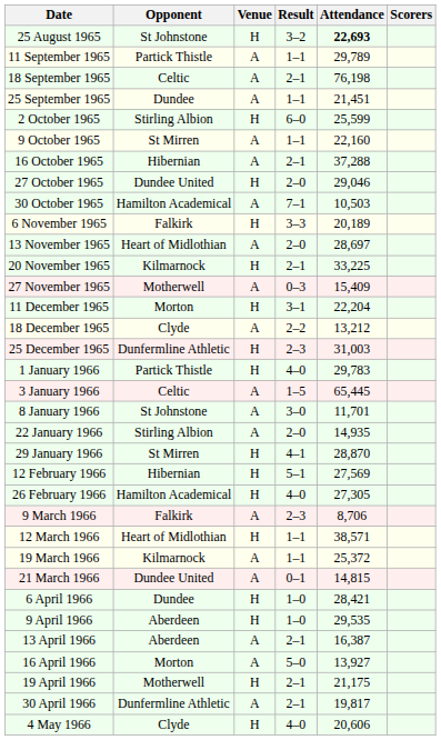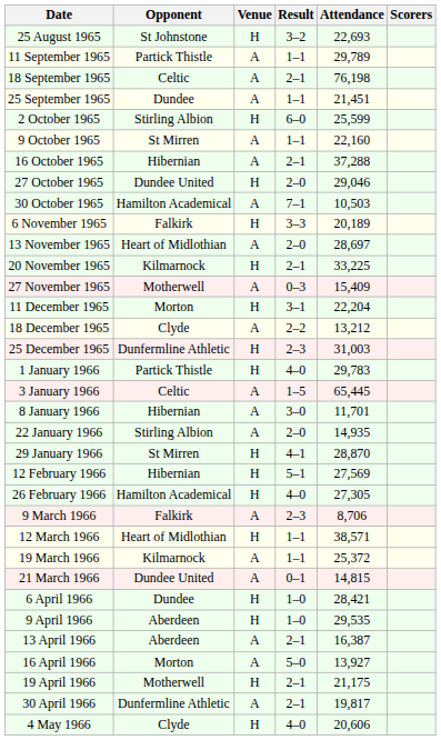25 August 1965 | Attendance: bold -> normal
8 January 1966 | Opponent: St Johnstone -> Hibernian
